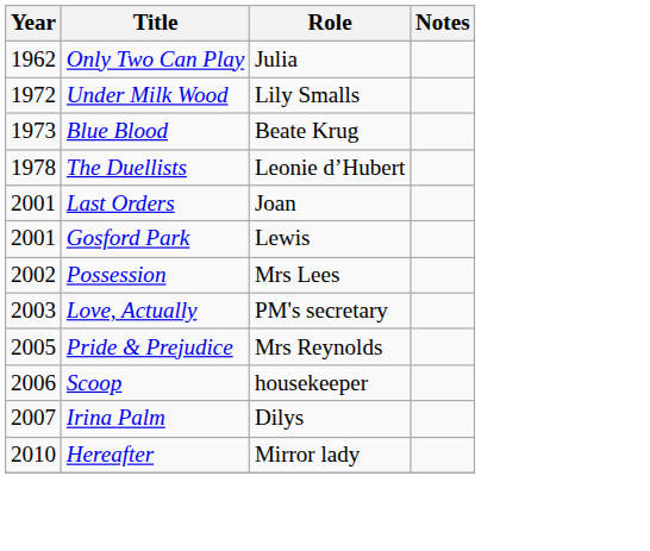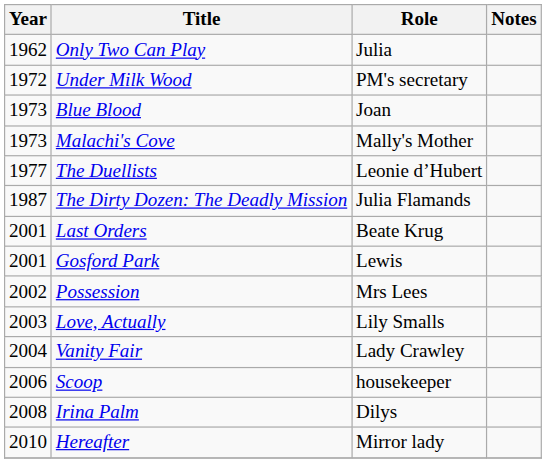Under Milk Wood | Role: Lily Smalls -> PM's secretary
Blue Blood | Role: Beate Krug -> Joan
+ row: 1973 | Malachi's Cove | Mally's Mother
The Duellists | Year: 1978 -> 1977
+ row: 1987 | The Dirty Dozen: The Deadly Mission | Julia Flamands
Last Orders | Role: Joan -> Beate Krug
Love, Actually | Role: PM's secretary -> Lily Smalls
+ row: 2004 | Vanity Fair | Lady Crawley
- row: 2005 | Pride & Prejudice | Mrs Reynolds
Irina Palm | Year: 2007 -> 2008
